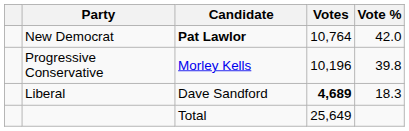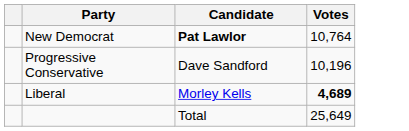- column: Vote % | 42.0 | 39.8 | 18.3
Progressive Conservative | Candidate: Morley Kells -> Dave Sandford
Liberal | Candidate: Dave Sandford -> Morley Kells
